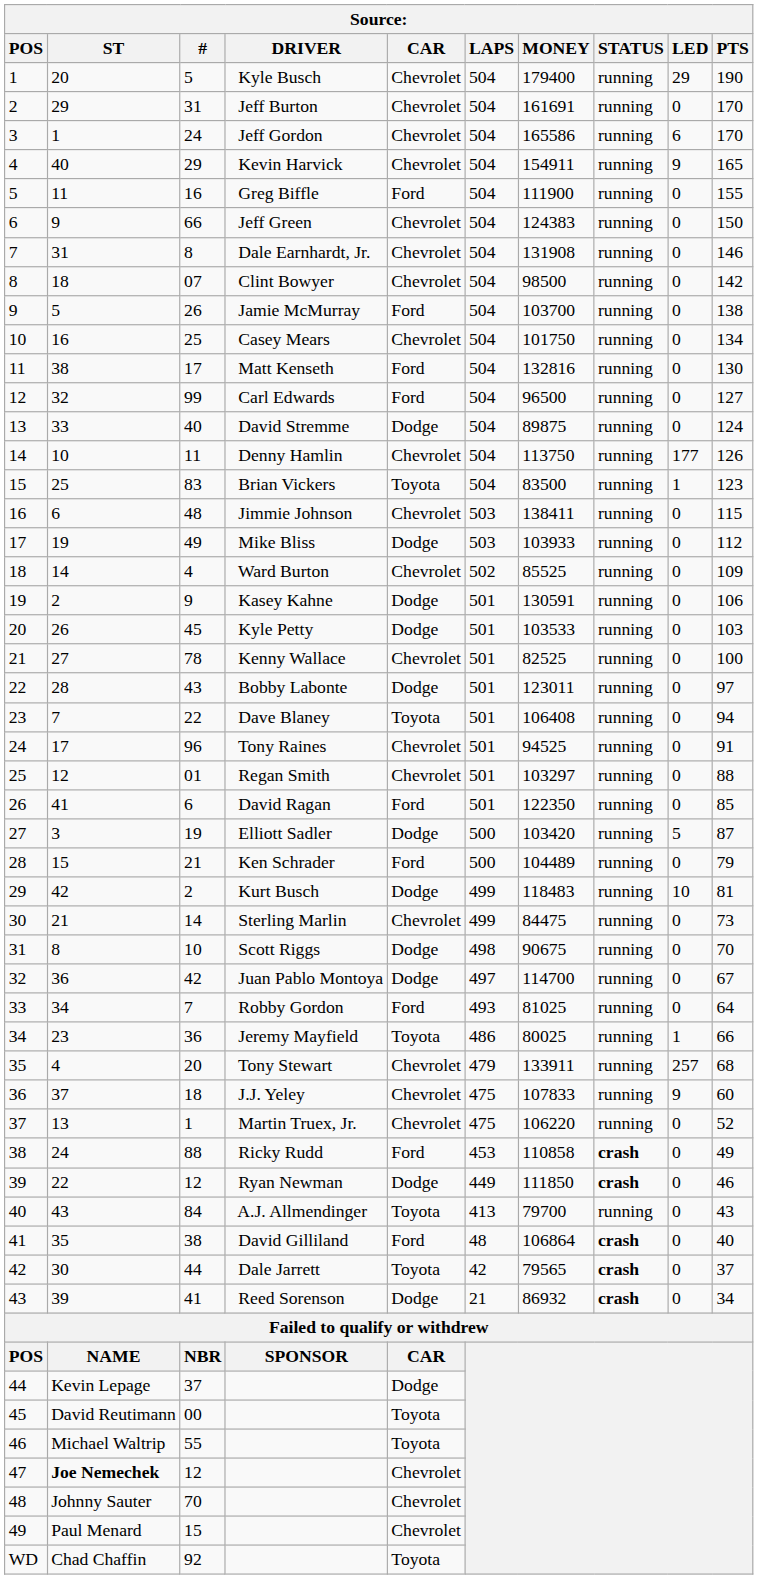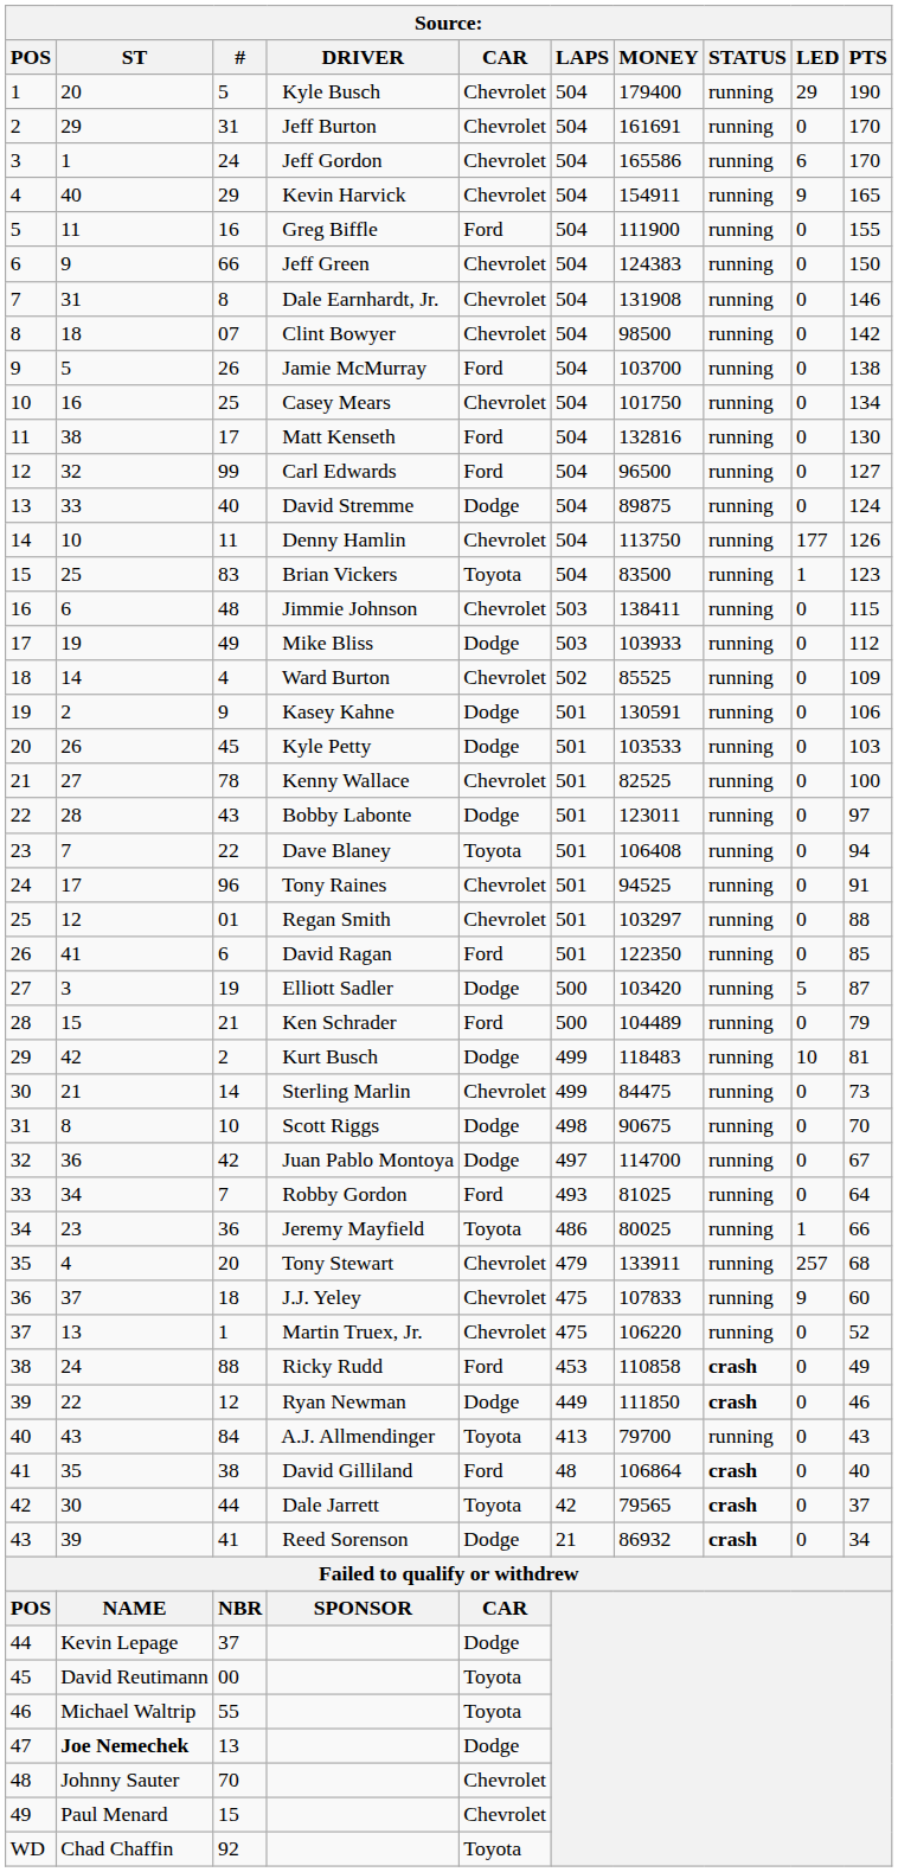47 | #: 12 -> 13
47 | CAR: Chevrolet -> Dodge
